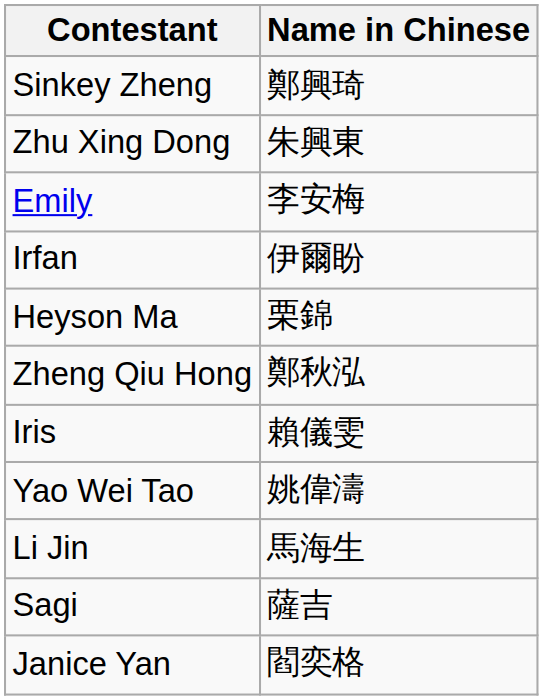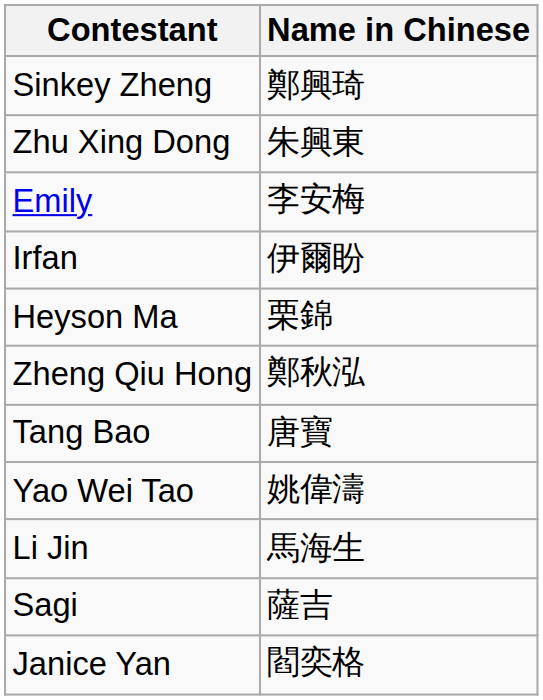+ row: Tang Bao | 唐寶
- row: Iris | 賴儀雯
